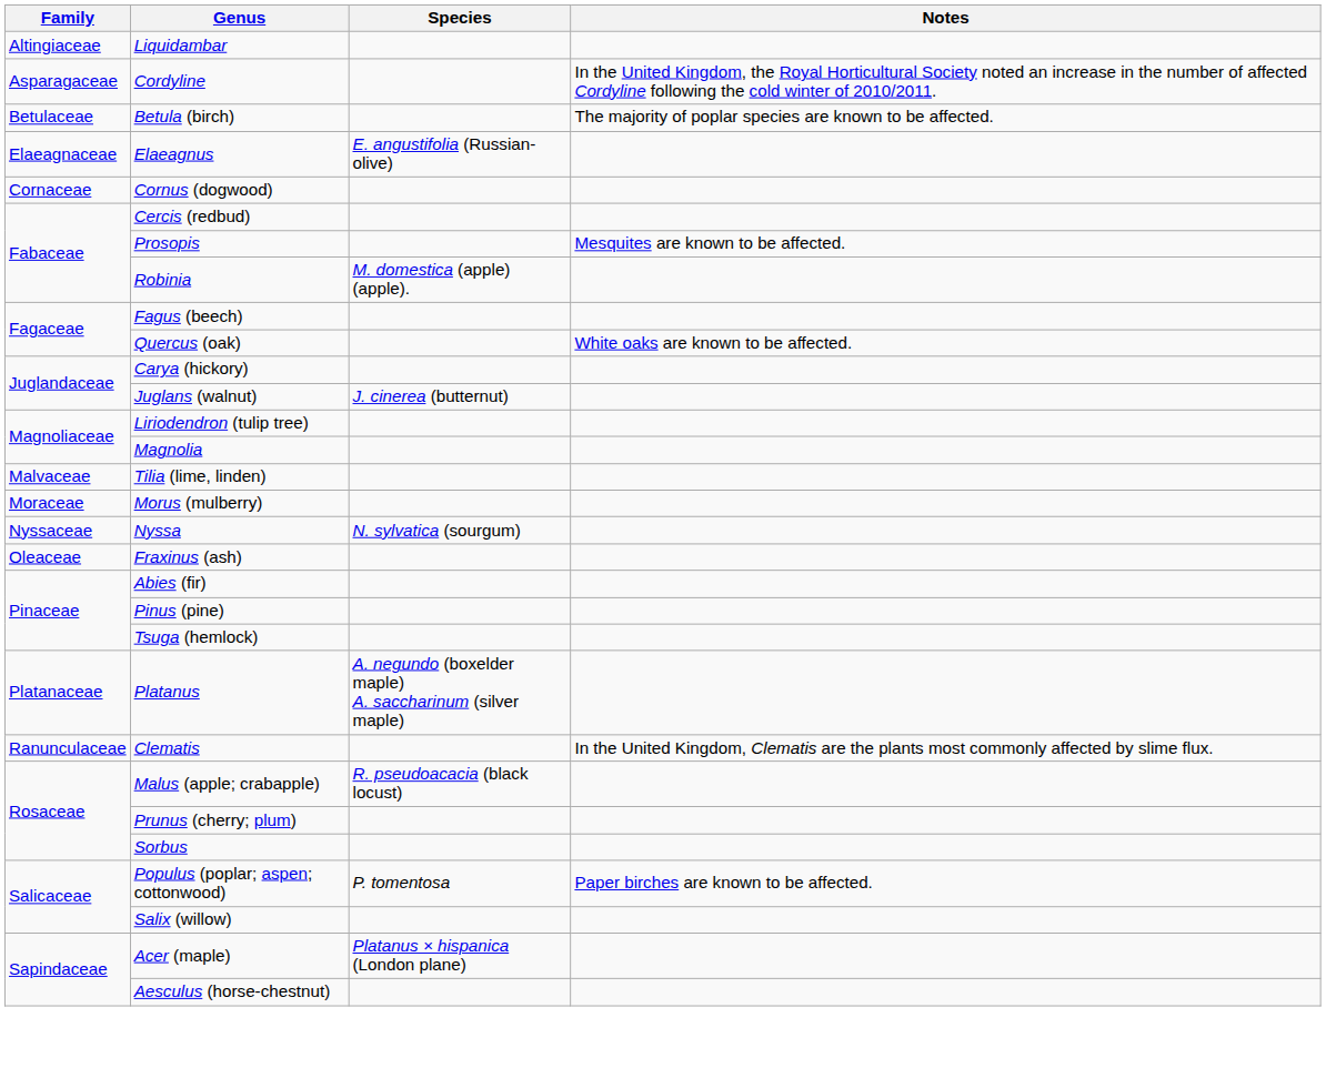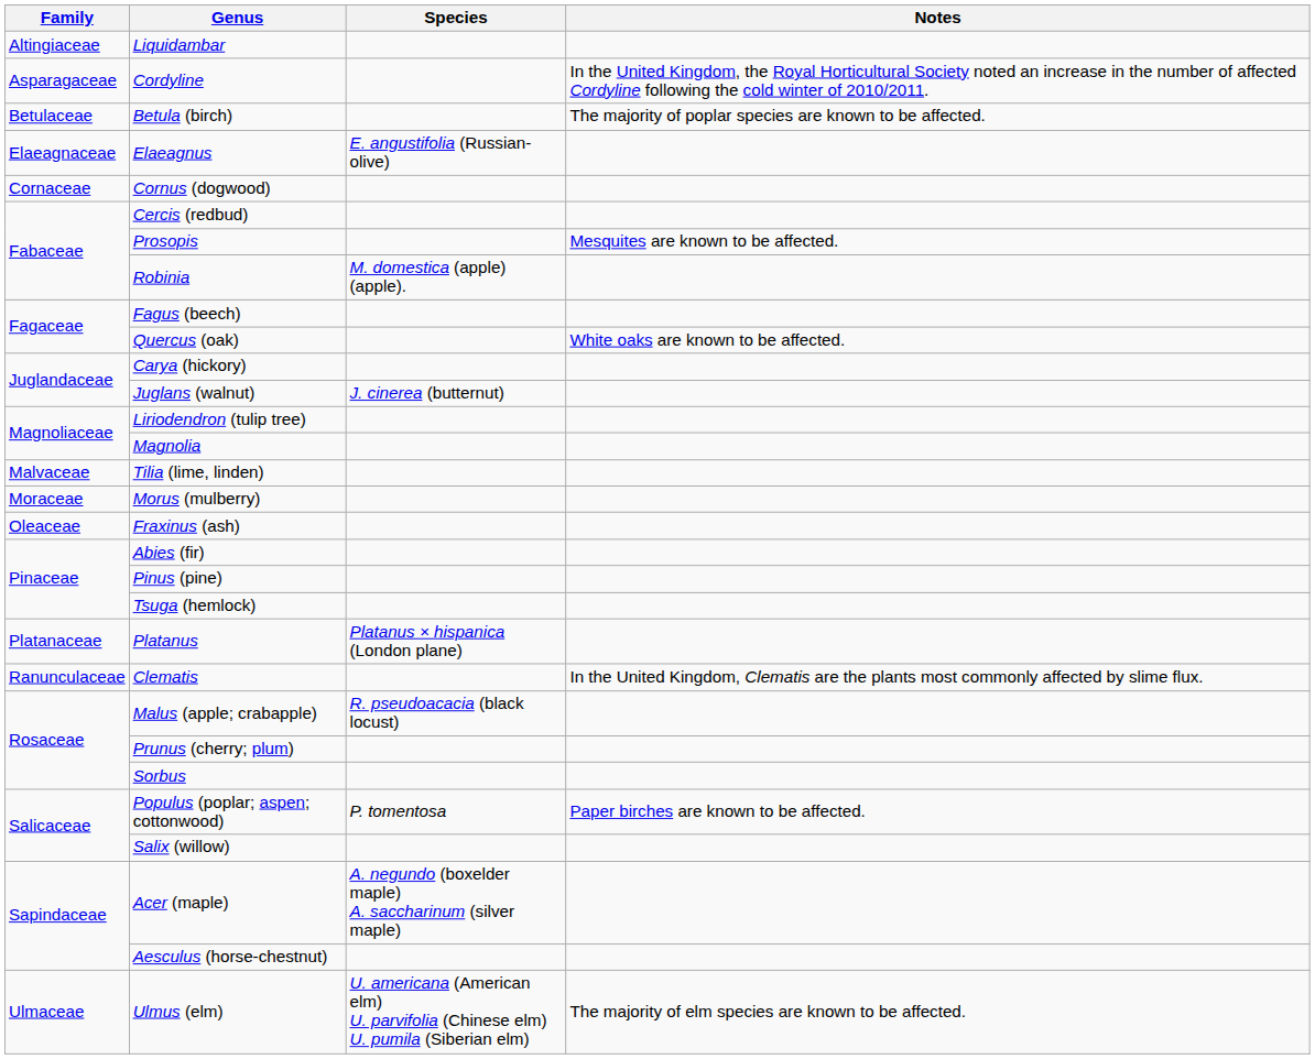- row: Nyssaceae | Nyssa | N. sylvatica (sourgum)
Platanus | Species: A. negundo (boxelder maple) A. saccharinum (silver maple) -> Platanus × hispanica (London plane)
Acer (maple) | Species: Platanus × hispanica (London plane) -> A. negundo (boxelder maple) A. saccharinum (silver maple)
+ row: Ulmaceae | Ulmus (elm) | U. americana (American elm) U. parvifolia (Chinese elm) U. pumila (Siberian elm) | The majority of elm species are known to be affected.
